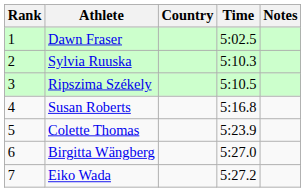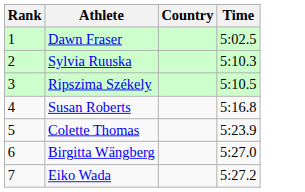- column: Notes
